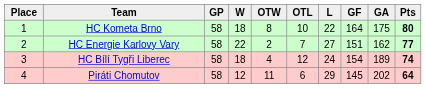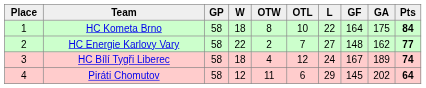HC Kometa Brno | Pts: 80 -> 84
HC Energie Karlovy Vary | GF: 151 -> 148
HC Bílí Tygři Liberec | GF: 154 -> 167
